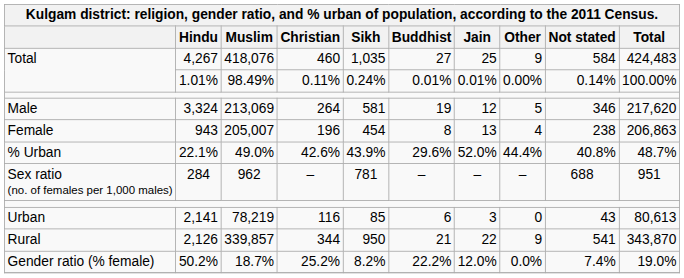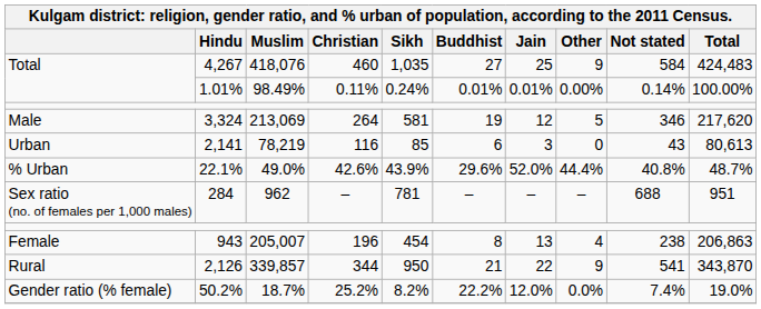rows swapped: 943 <-> 2,141
